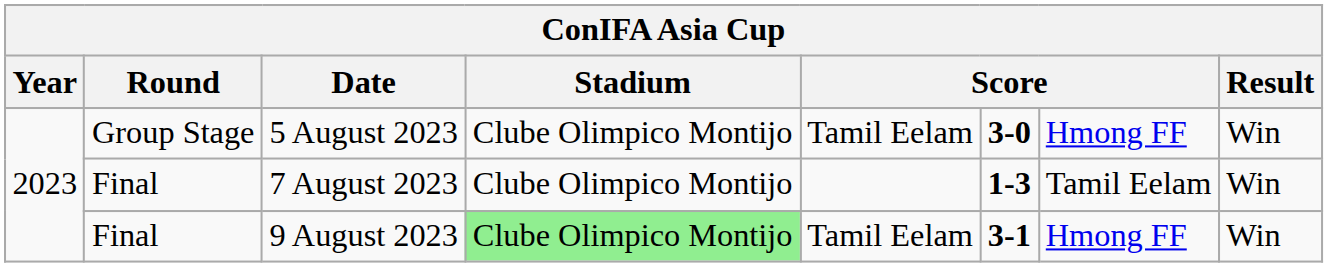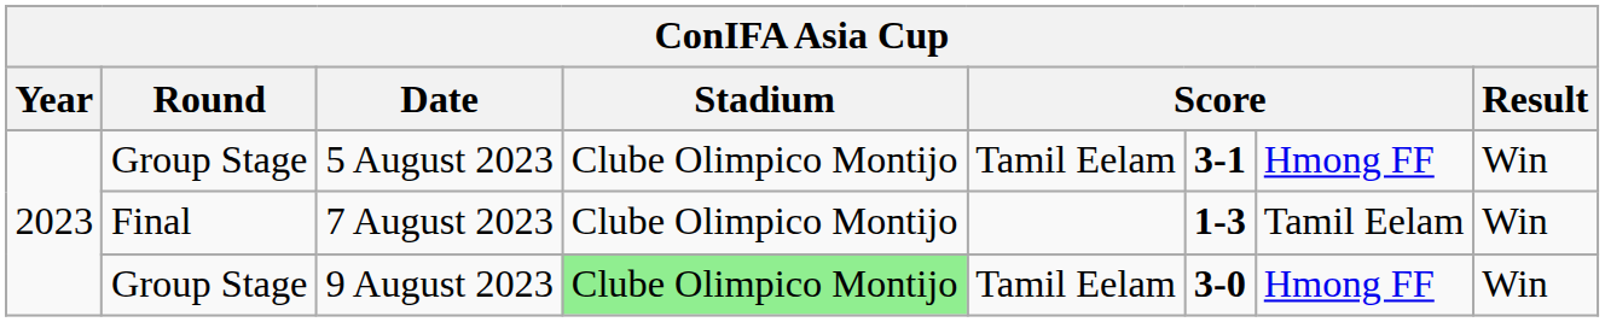5 August 2023 | column 6: 3-0 -> 3-1
9 August 2023 | Round: Final -> Group Stage
9 August 2023 | column 6: 3-1 -> 3-0
